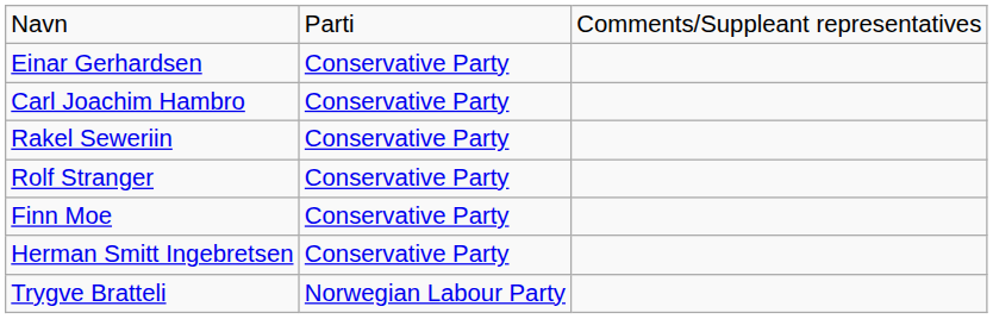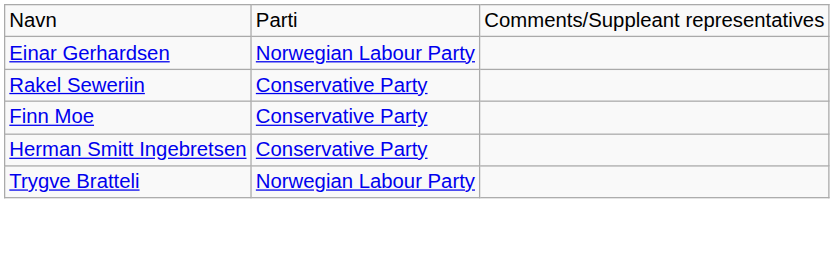Einar Gerhardsen | column 2: Conservative Party -> Norwegian Labour Party
- row: Carl Joachim Hambro | Conservative Party
- row: Rolf Stranger | Conservative Party
